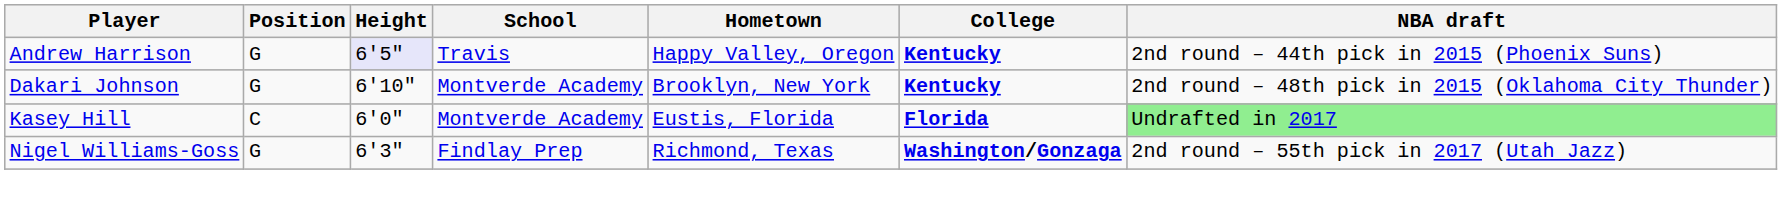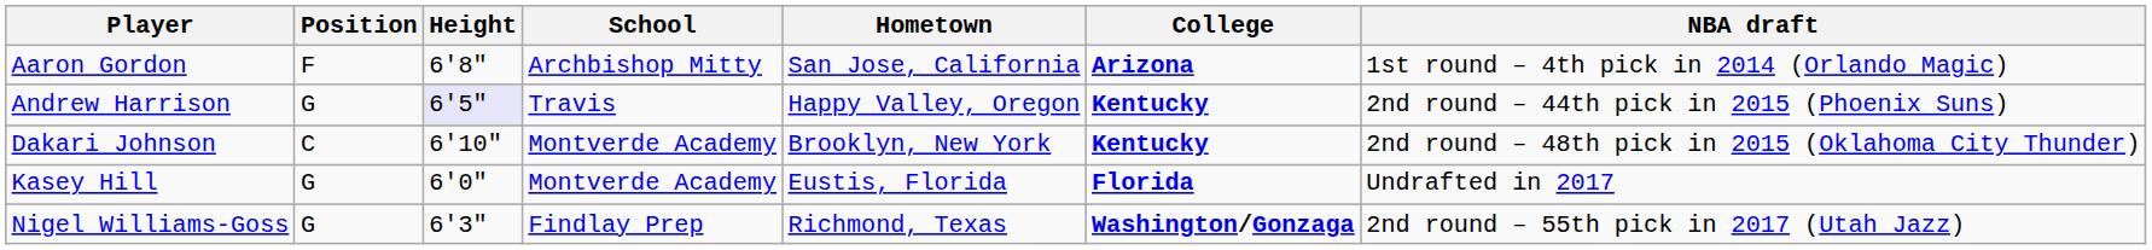+ row: Aaron Gordon | F | 6'8" | Archbishop Mitty | San Jose, California | Arizona | 1st round – 4th pick in 2014 (Orlando Magic)
Dakari Johnson | Position: G -> C
Kasey Hill | Position: C -> G
Kasey Hill | NBA draft: lightgreen background -> no background
